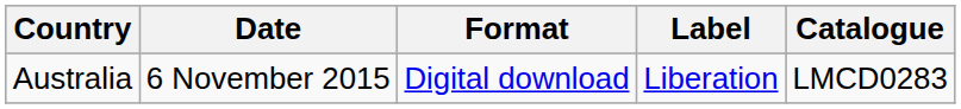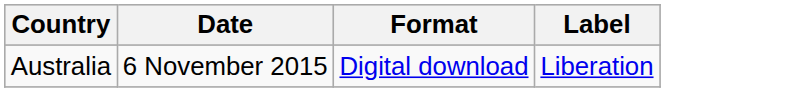- column: Catalogue | LMCD0283
